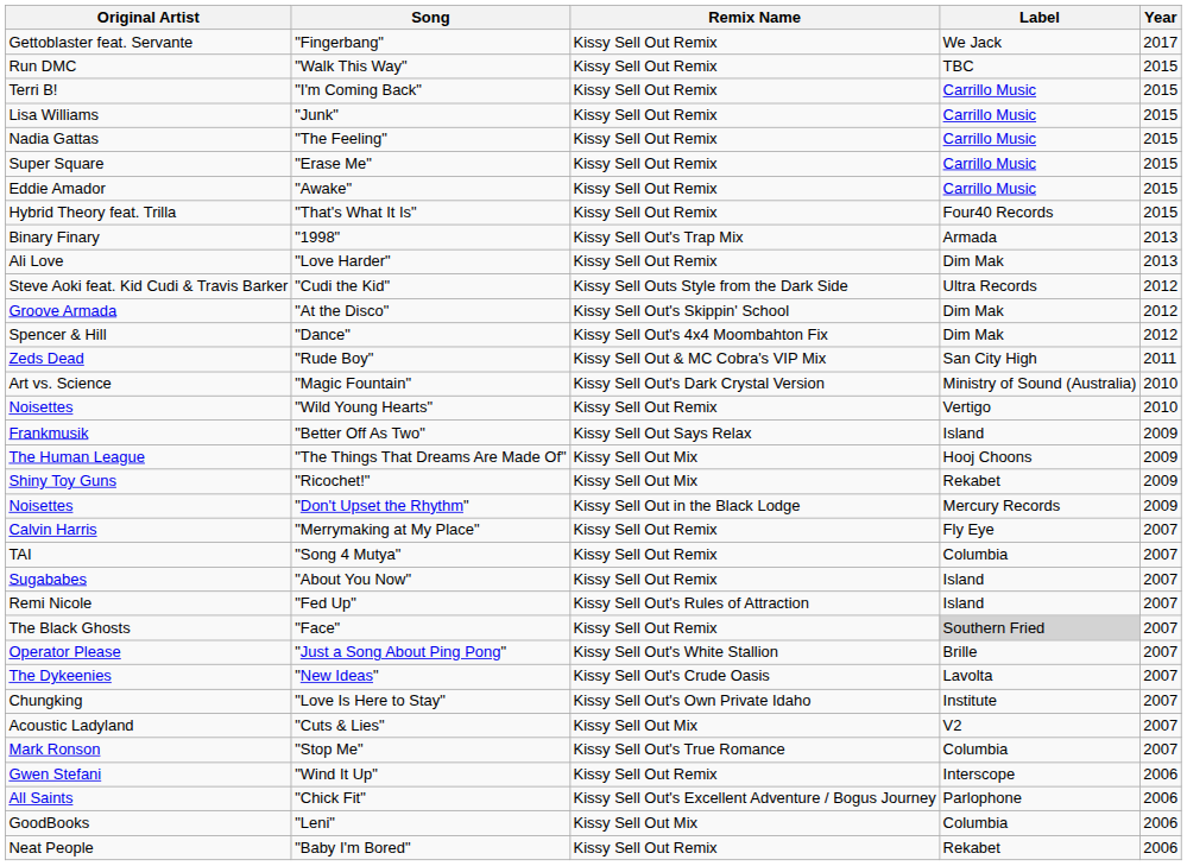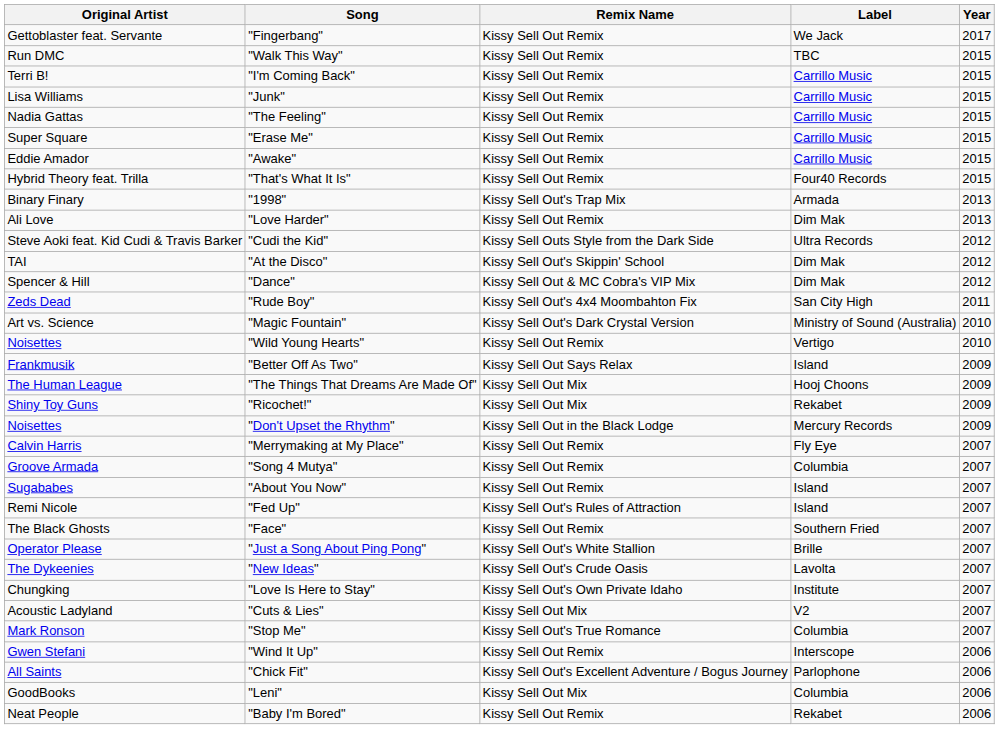"At the Disco" | Original Artist: Groove Armada -> TAI
"Dance" | Remix Name: Kissy Sell Out's 4x4 Moombahton Fix -> Kissy Sell Out & MC Cobra's VIP Mix
"Rude Boy" | Remix Name: Kissy Sell Out & MC Cobra's VIP Mix -> Kissy Sell Out's 4x4 Moombahton Fix
"Song 4 Mutya" | Original Artist: TAI -> Groove Armada
"Face" | Label: lightgrey background -> no background
